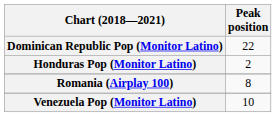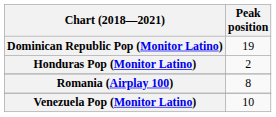Dominican Republic Pop (Monitor Latino) | Peak position: 22 -> 19
